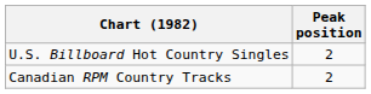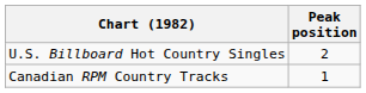Canadian RPM Country Tracks | Peak position: 2 -> 1
